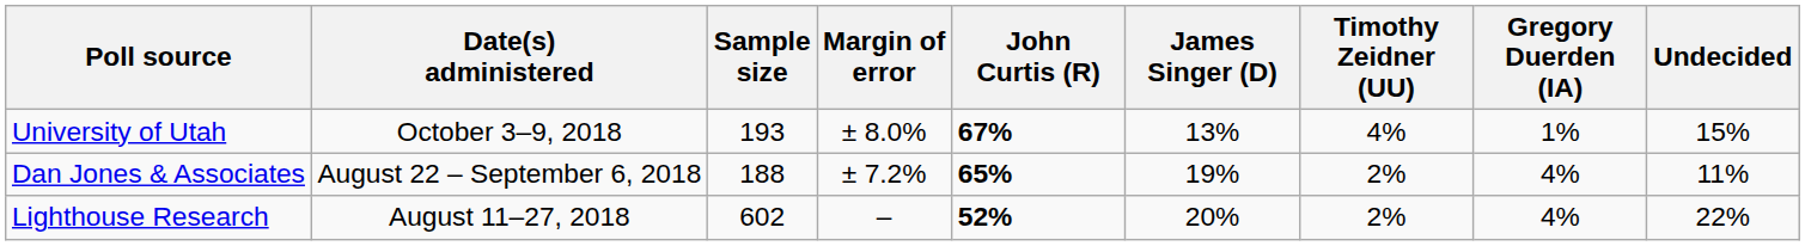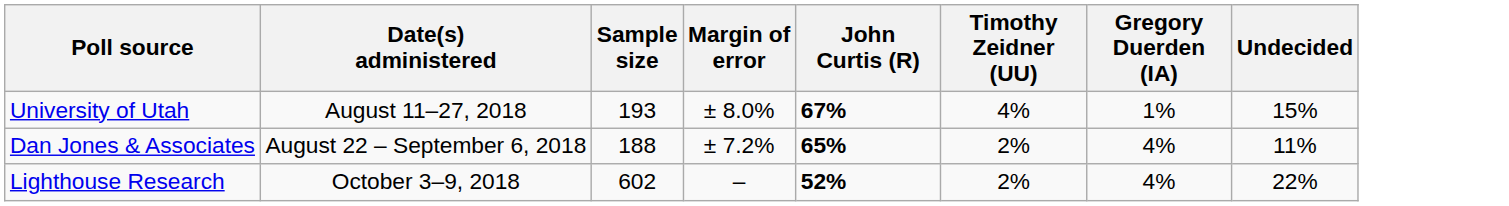- column: James Singer (D) | 13% | 19% | 20%
University of Utah | Date(s) administered: October 3–9, 2018 -> August 11–27, 2018
Lighthouse Research | Date(s) administered: August 11–27, 2018 -> October 3–9, 2018
